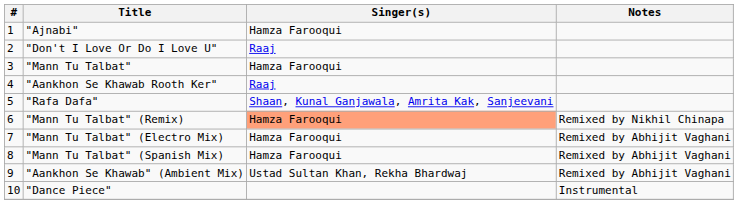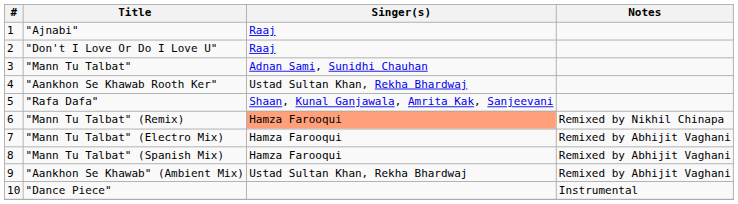"Ajnabi" | Singer(s): Hamza Farooqui -> Raaj
"Mann Tu Talbat" | Singer(s): Hamza Farooqui -> Adnan Sami, Sunidhi Chauhan
"Aankhon Se Khawab Rooth Ker" | Singer(s): Raaj -> Ustad Sultan Khan, Rekha Bhardwaj
